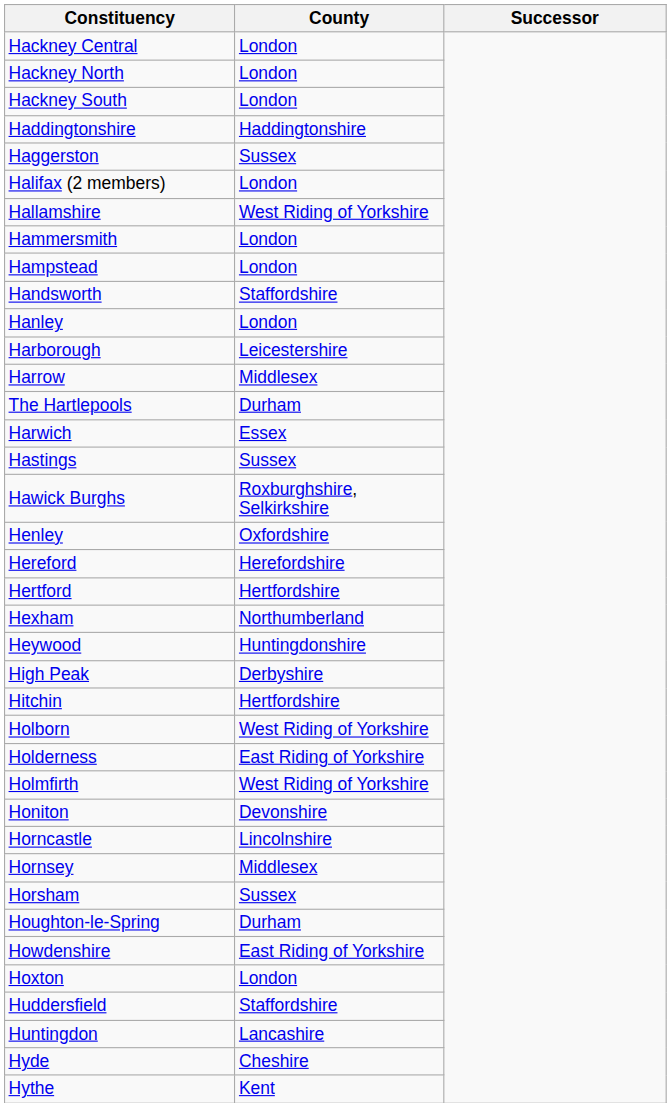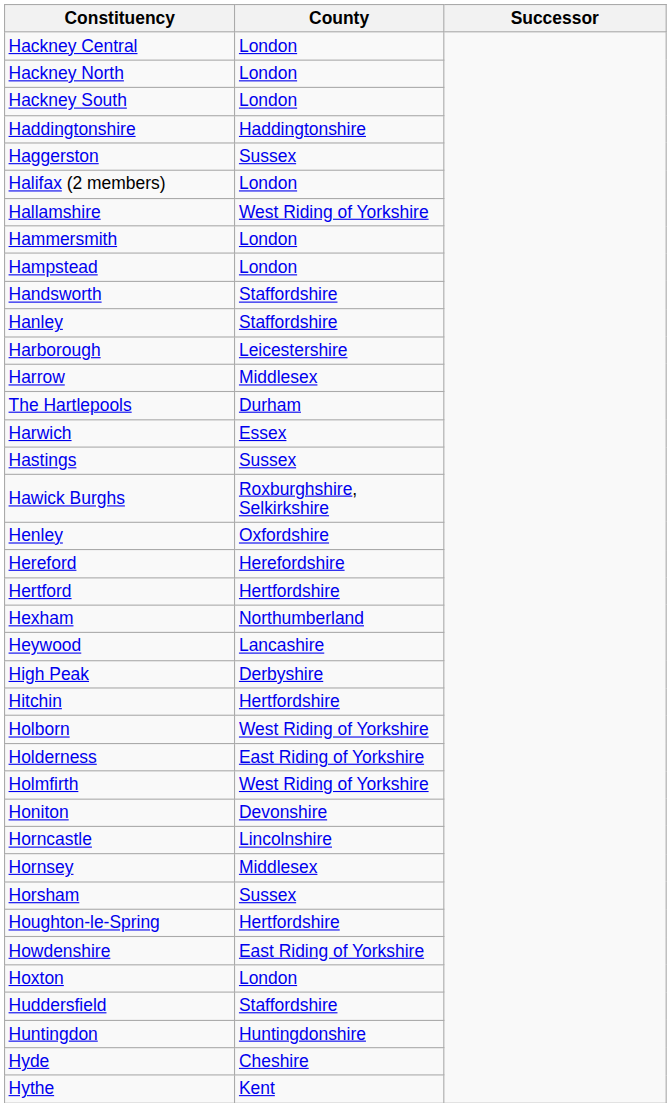Hanley | County: London -> Staffordshire
Heywood | County: Huntingdonshire -> Lancashire
Houghton-le-Spring | County: Durham -> Hertfordshire
Huntingdon | County: Lancashire -> Huntingdonshire
